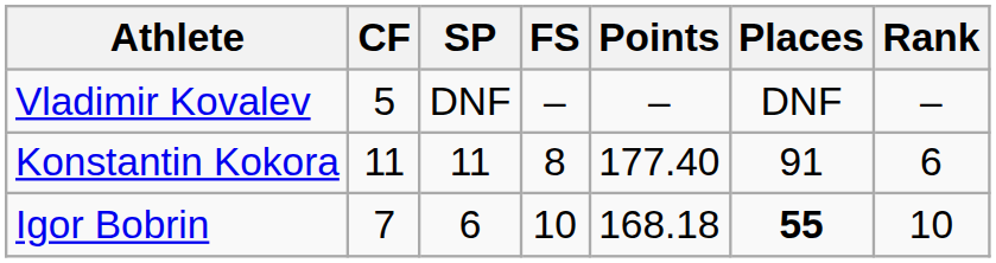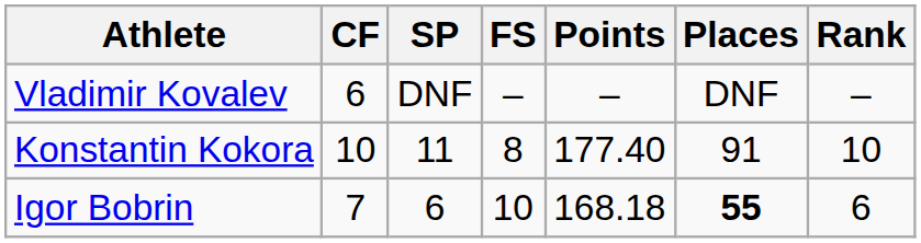Vladimir Kovalev | CF: 5 -> 6
Konstantin Kokora | CF: 11 -> 10
Konstantin Kokora | Rank: 6 -> 10
Igor Bobrin | Rank: 10 -> 6
